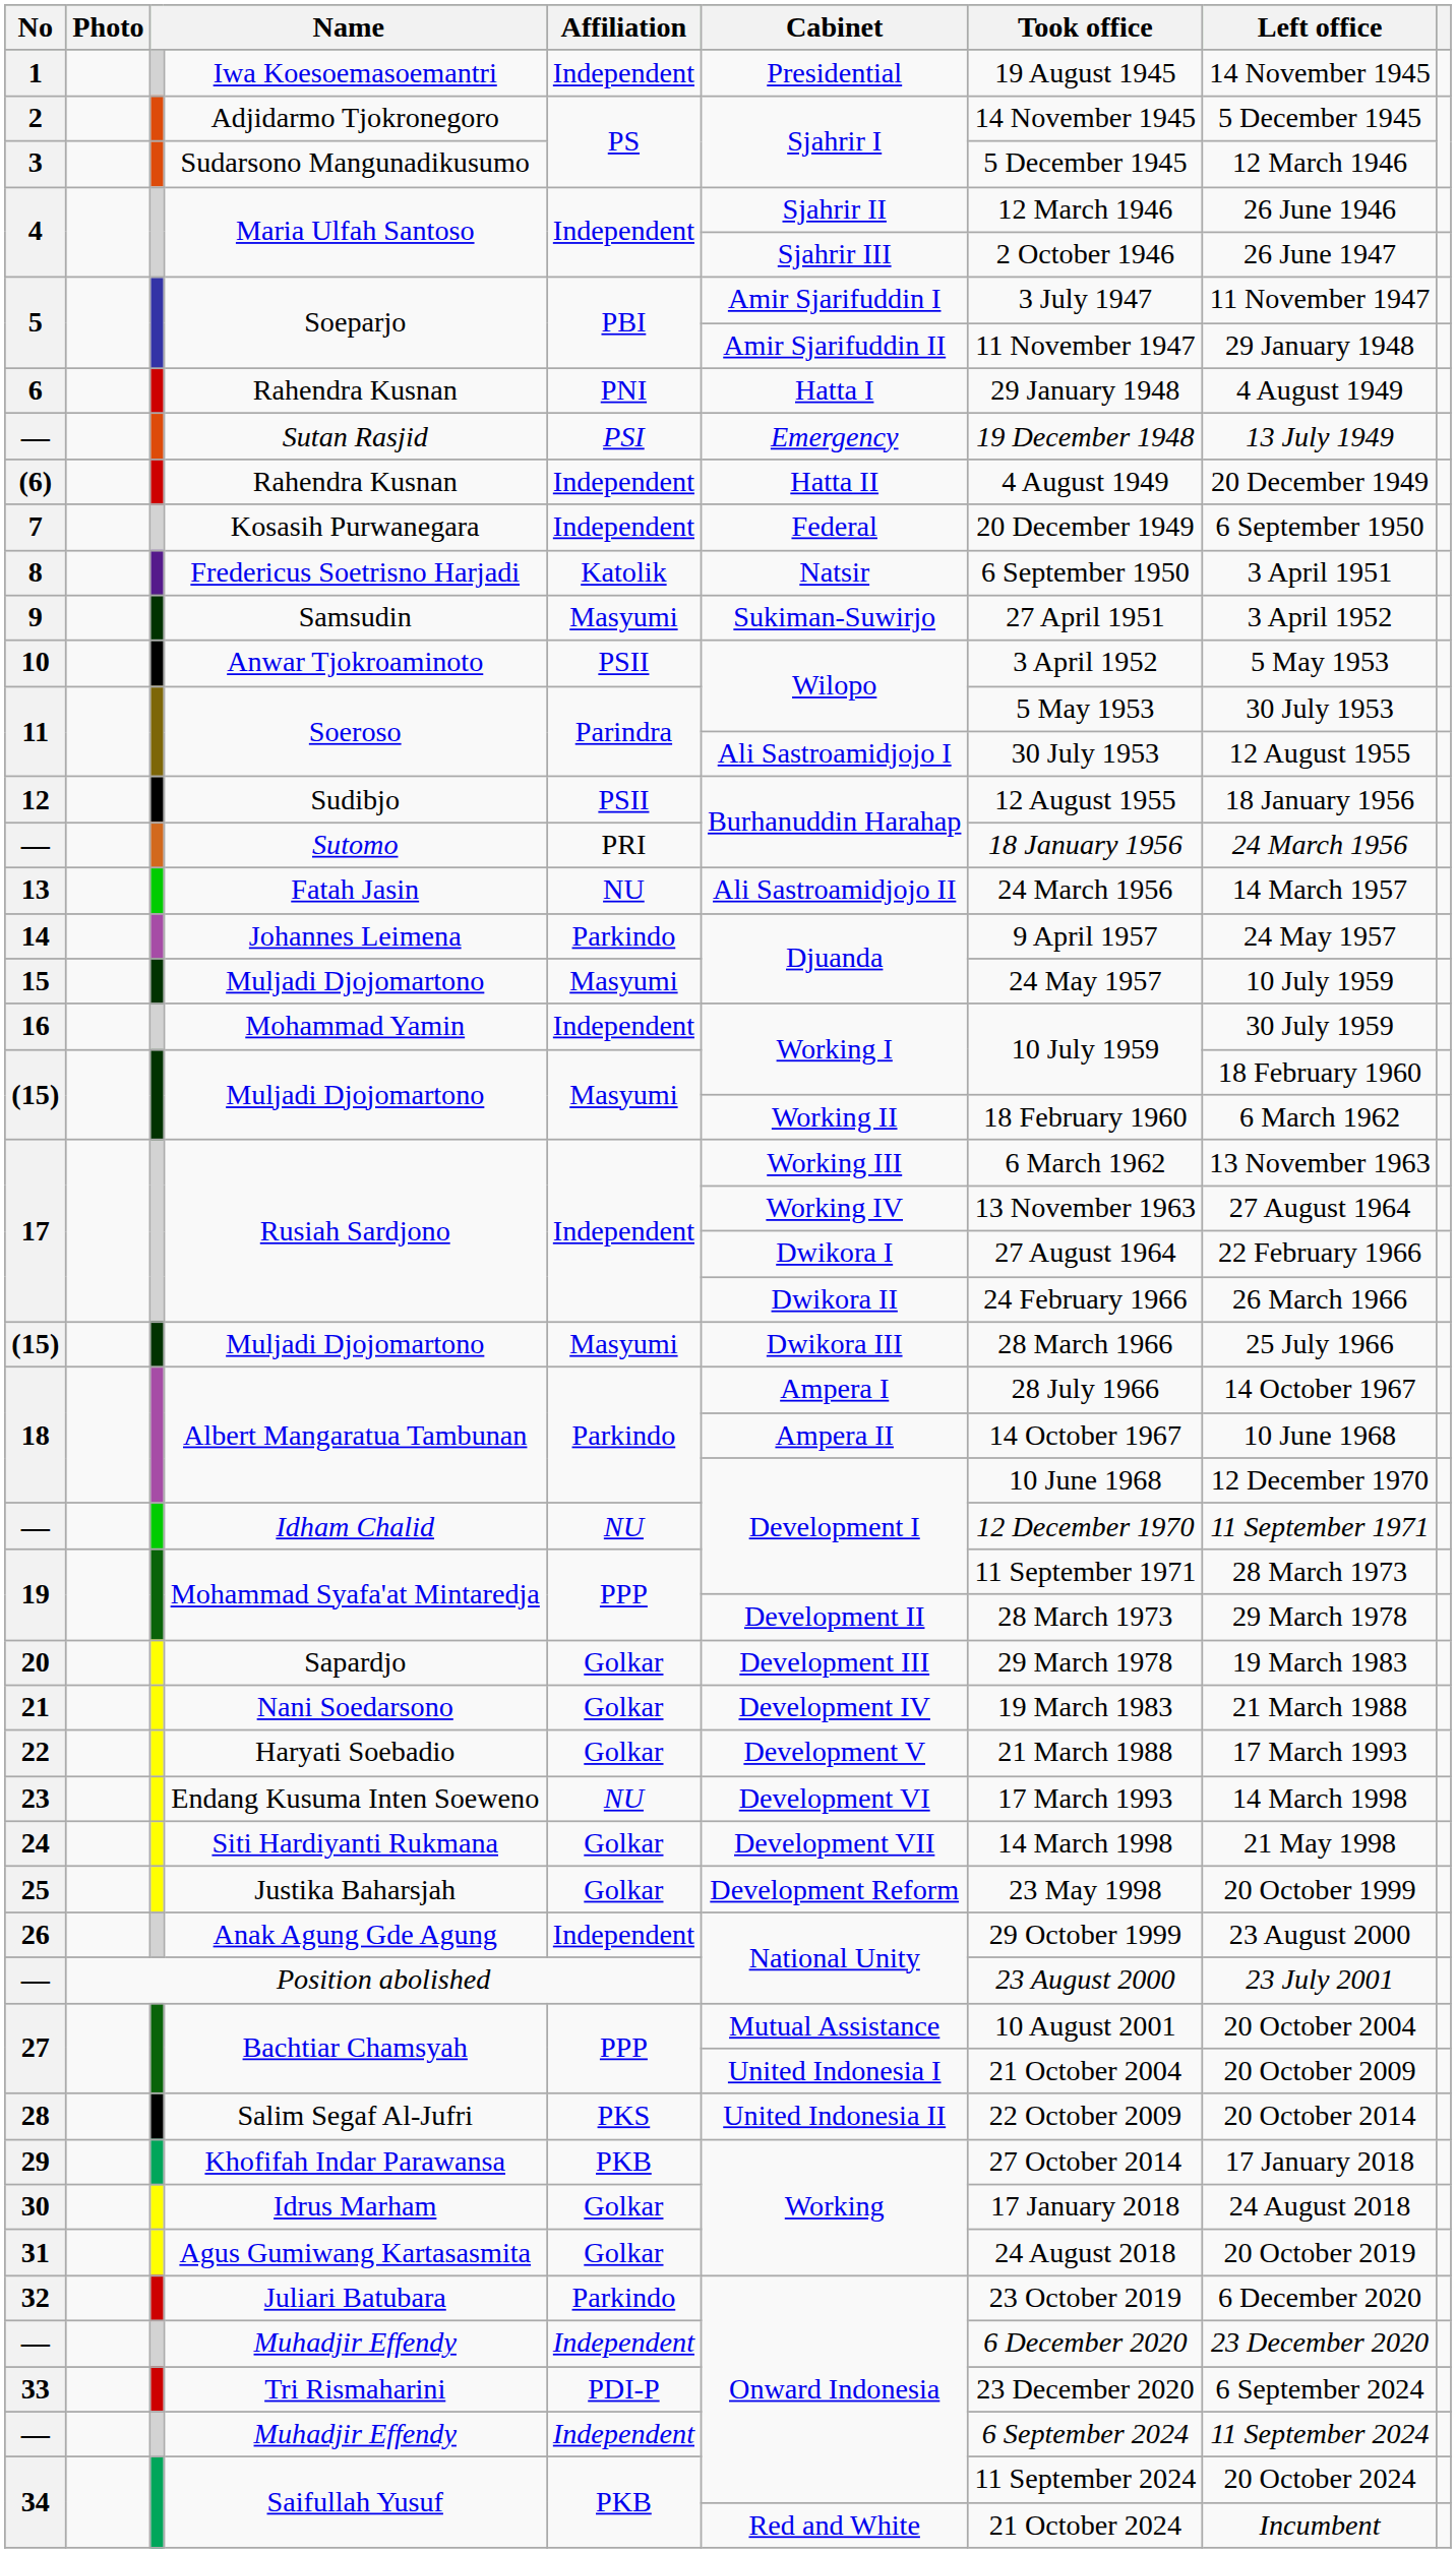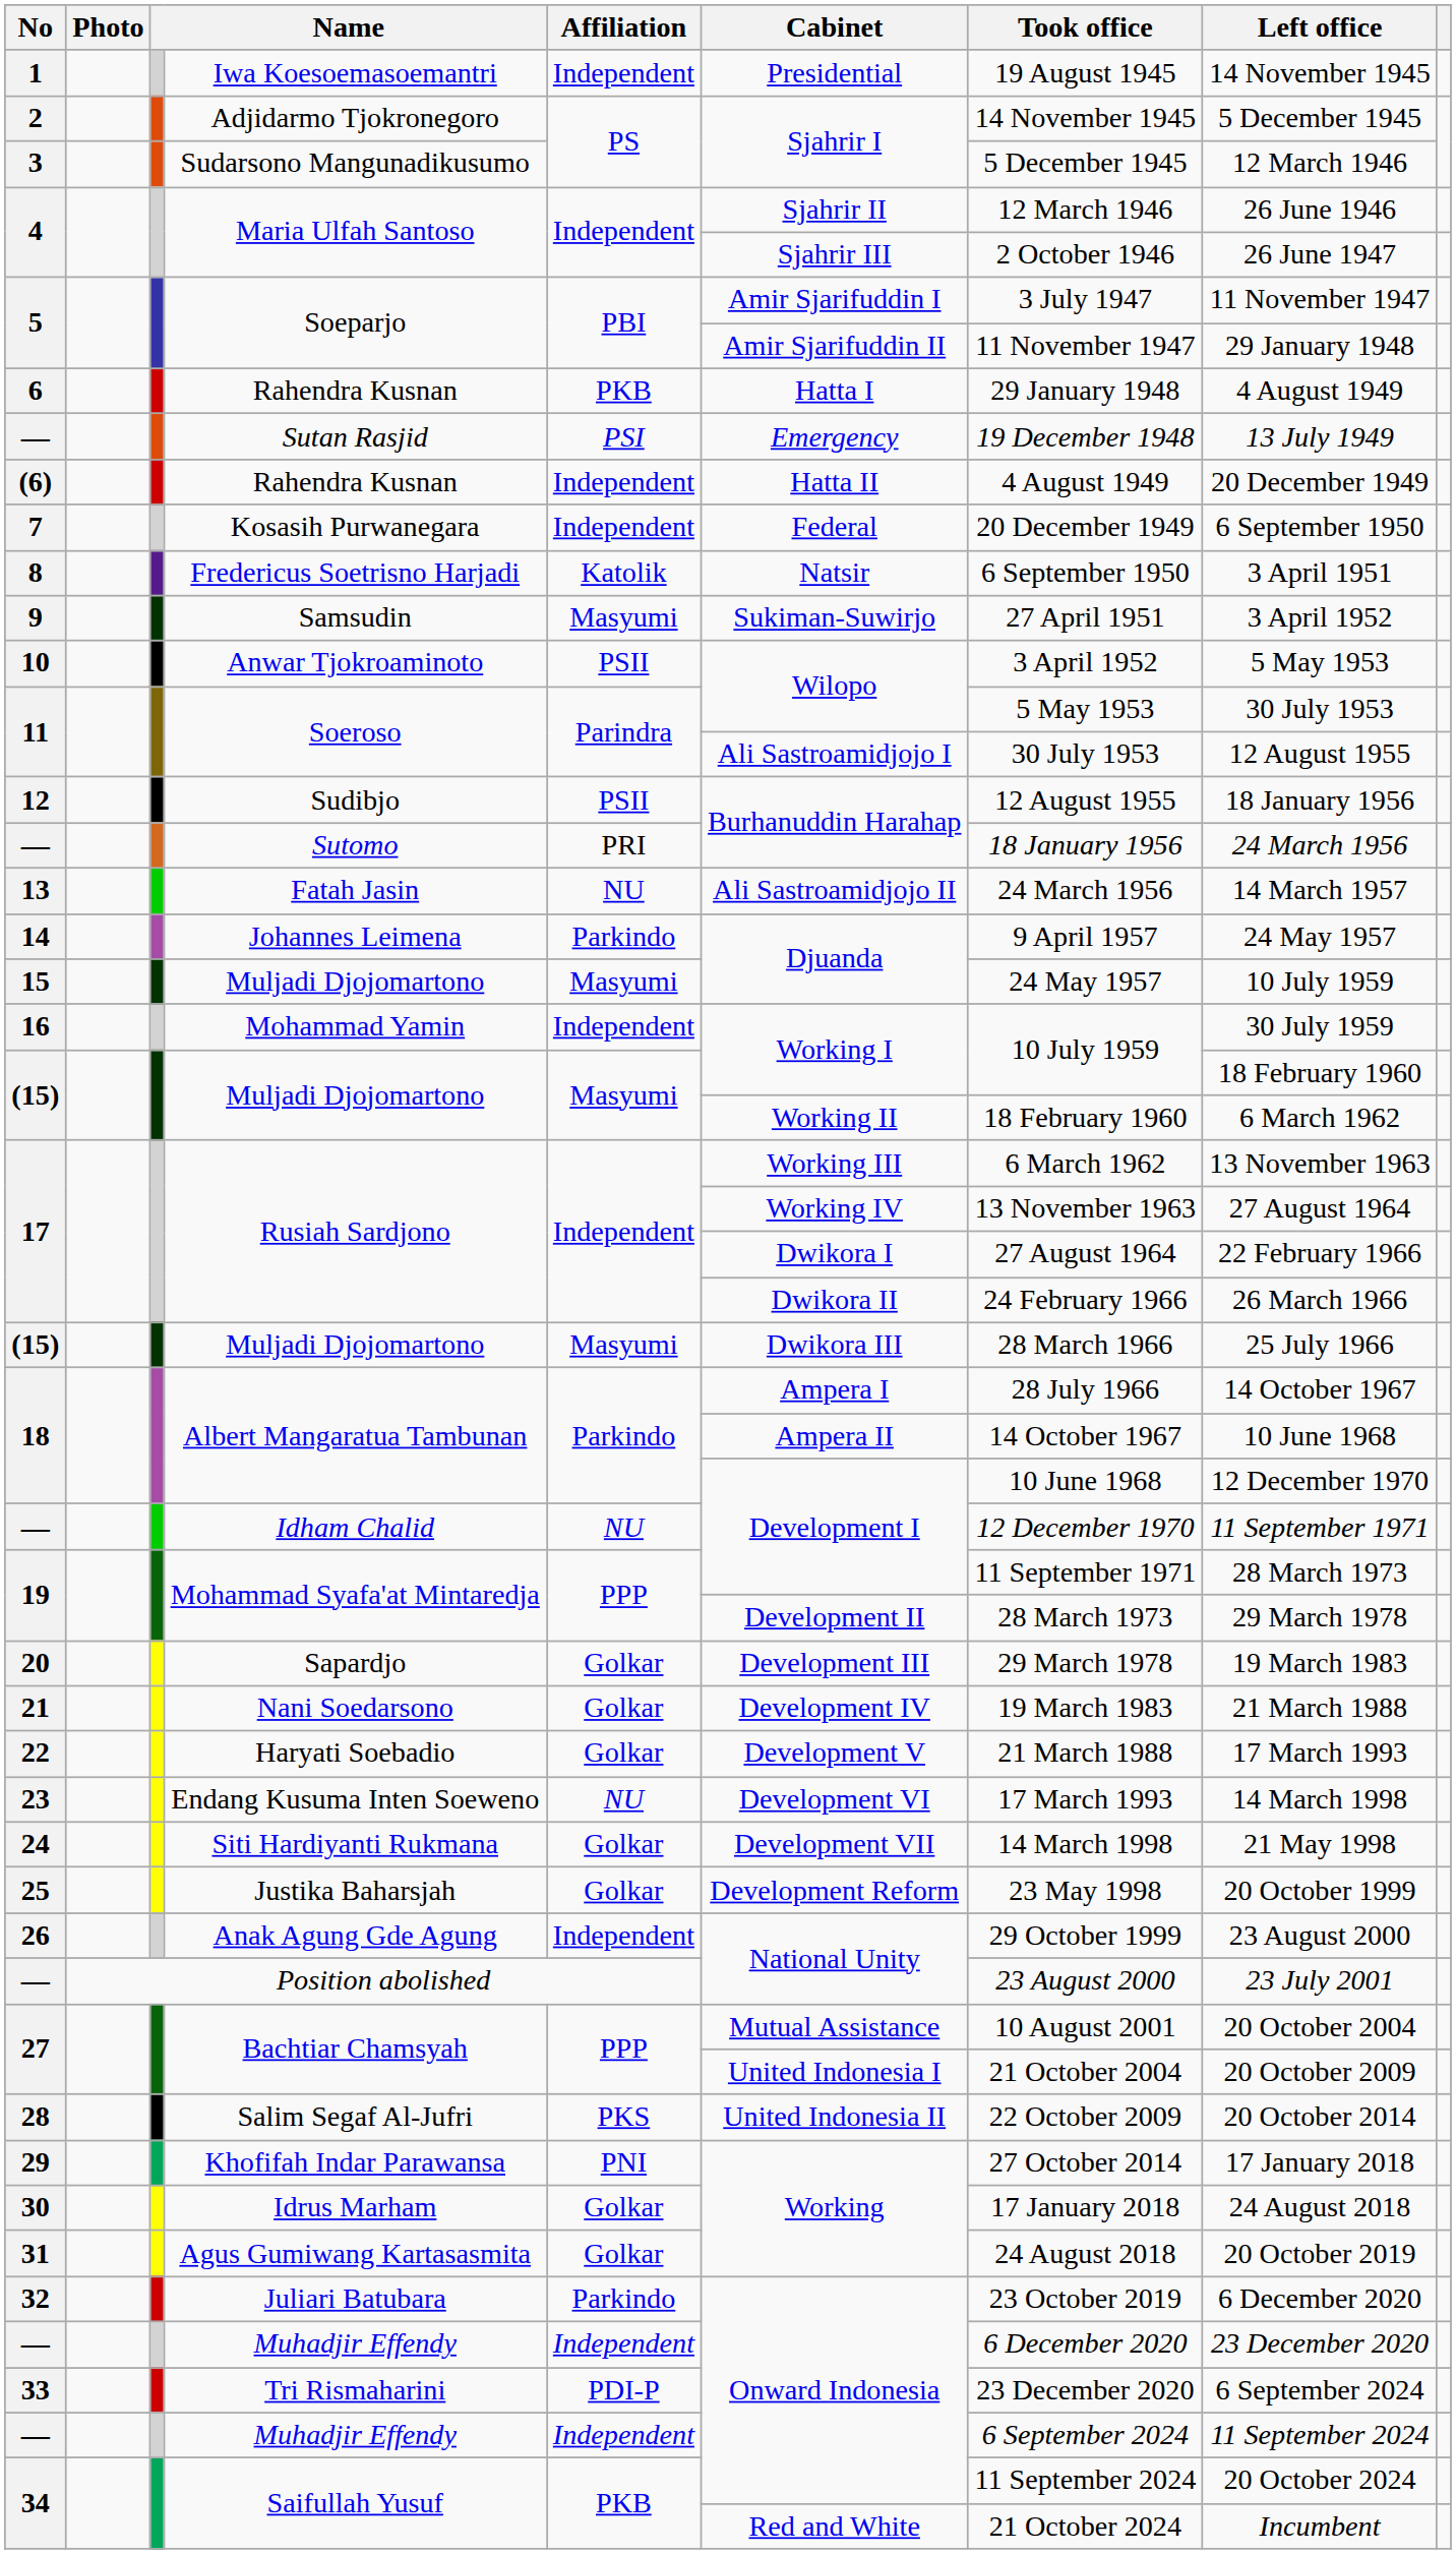6 / Rahendra Kusnan | Affiliation: PNI -> PKB
Khofifah Indar Parawansa | Affiliation: PKB -> PNI
